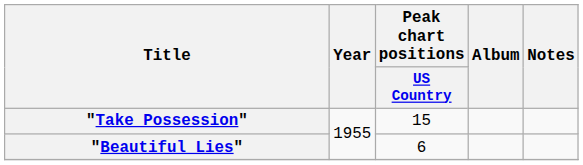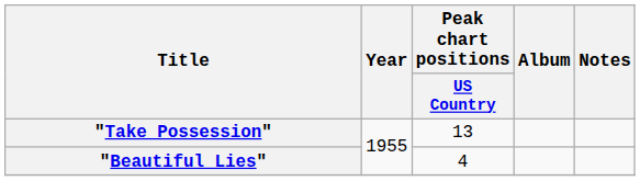"Take Possession" | Peak chart positions / US Country: 15 -> 13
"Beautiful Lies" | Peak chart positions / US Country: 6 -> 4
